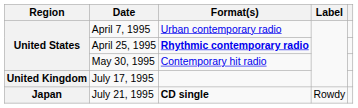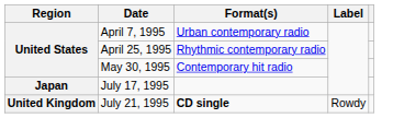April 25, 1995 | Format(s): bold -> normal
July 17, 1995 | Region: United Kingdom -> Japan
July 21, 1995 | Region: Japan -> United Kingdom
